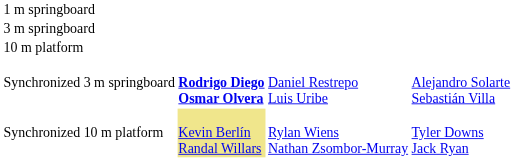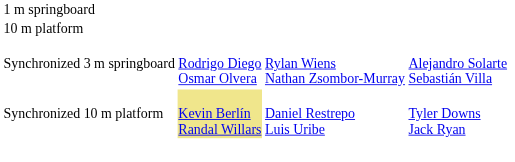- row: 3 m springboard
Synchronized 3 m springboard | column 2: bold -> normal
Synchronized 3 m springboard | column 3: Daniel Restrepo Luis Uribe -> Rylan Wiens Nathan Zsombor-Murray
Synchronized 10 m platform | column 3: Rylan Wiens Nathan Zsombor-Murray -> Daniel Restrepo Luis Uribe
